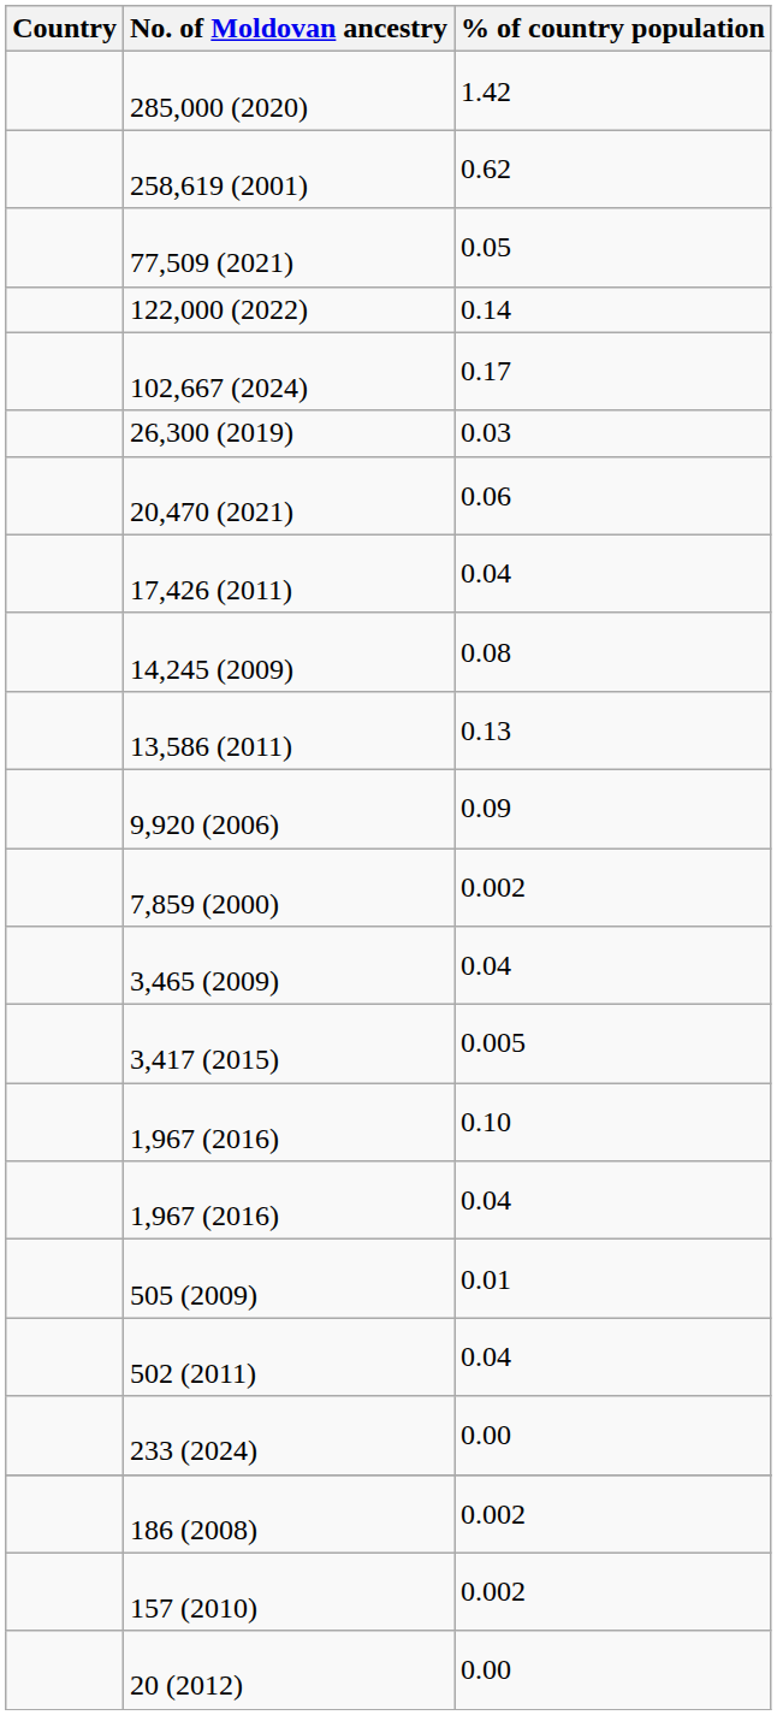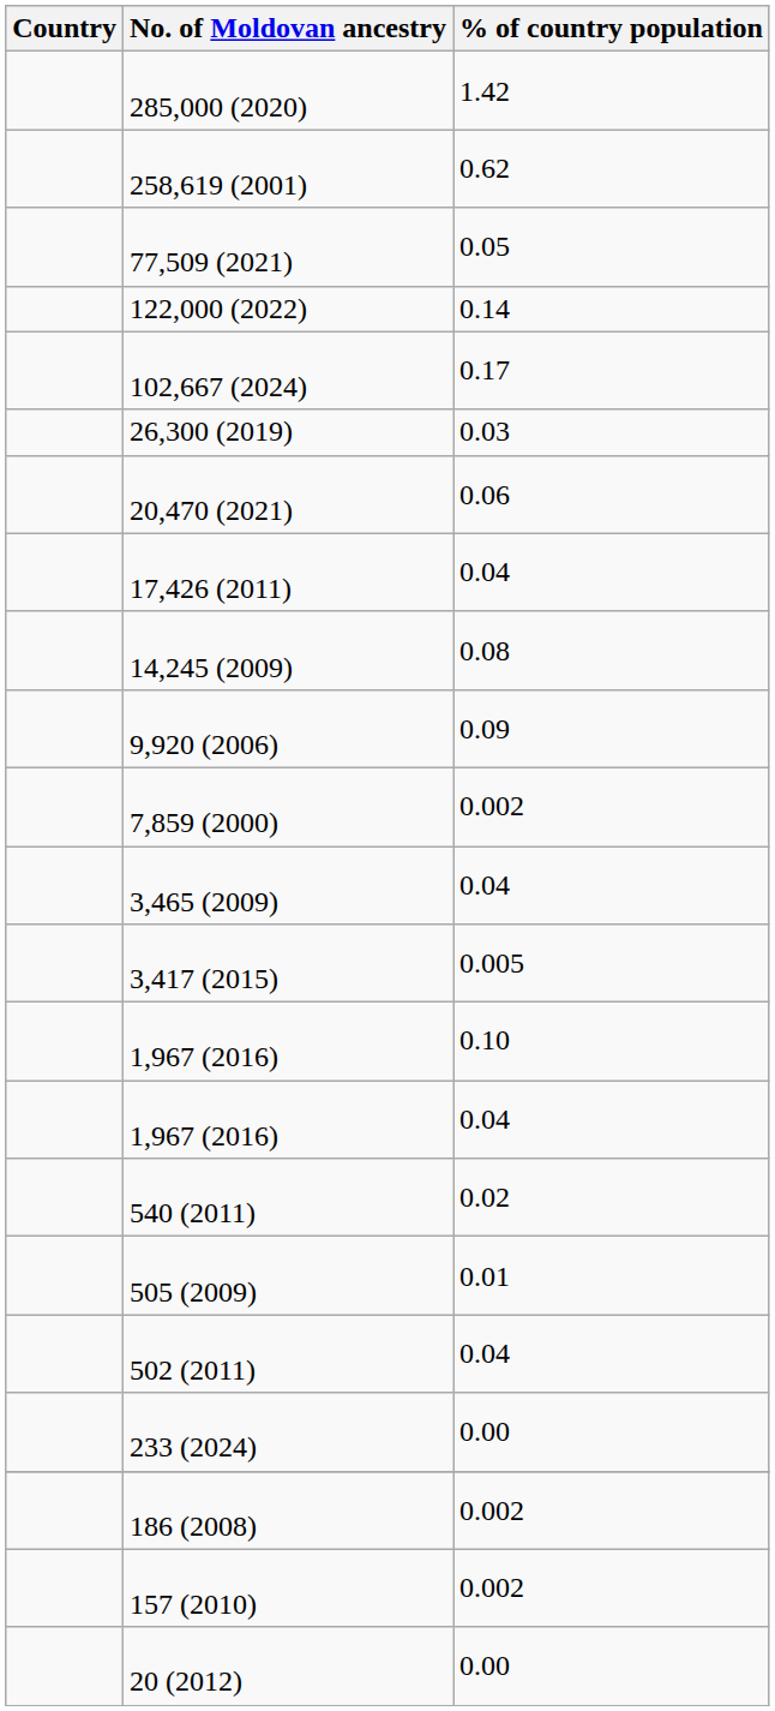- row: 13,586 (2011) | 0.13
+ row: 540 (2011) | 0.02
